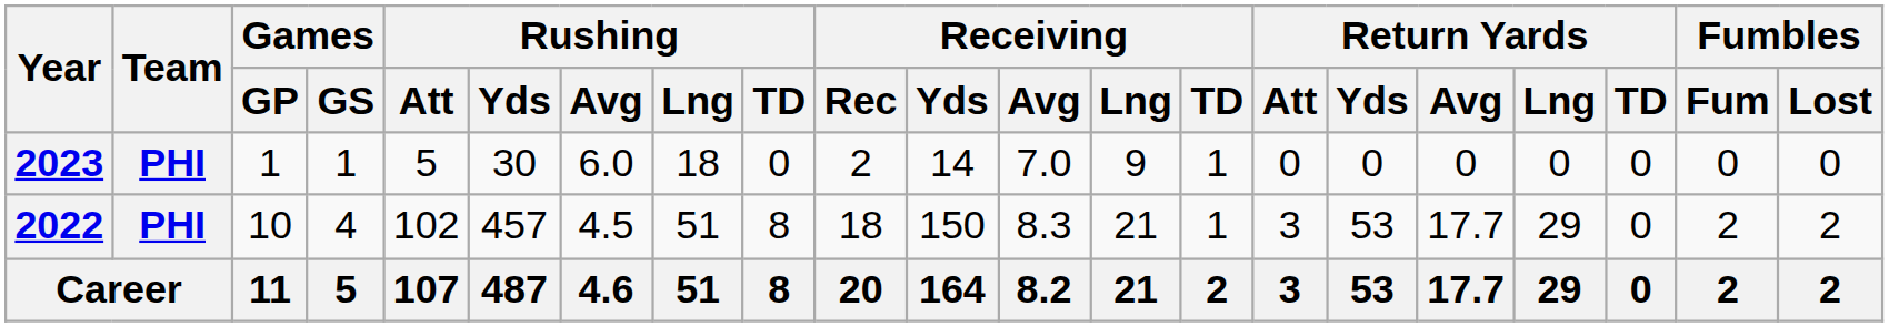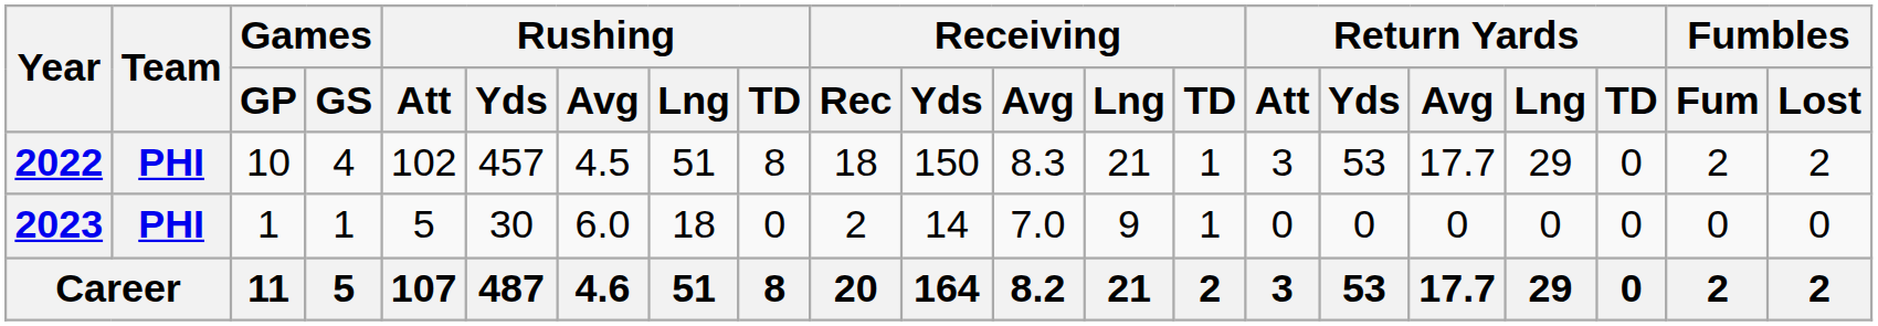rows swapped: 2022 <-> 2023
